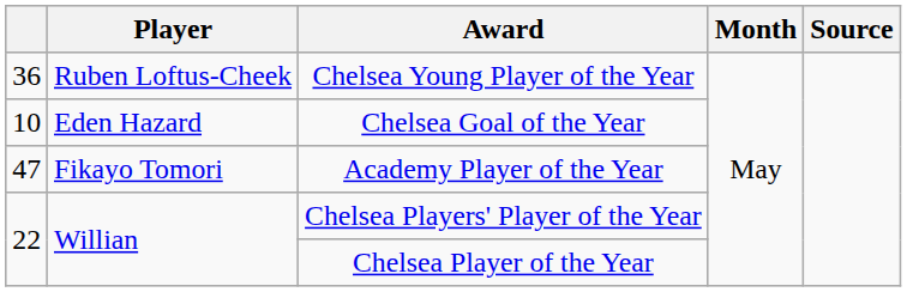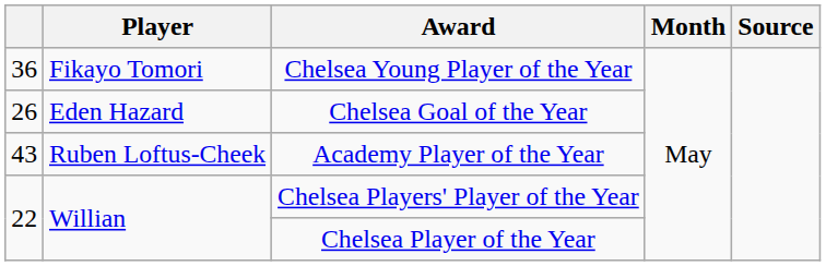Chelsea Young Player of the Year | Player: Ruben Loftus-Cheek -> Fikayo Tomori
Chelsea Goal of the Year | column 1: 10 -> 26
Academy Player of the Year | column 1: 47 -> 43
Academy Player of the Year | Player: Fikayo Tomori -> Ruben Loftus-Cheek
